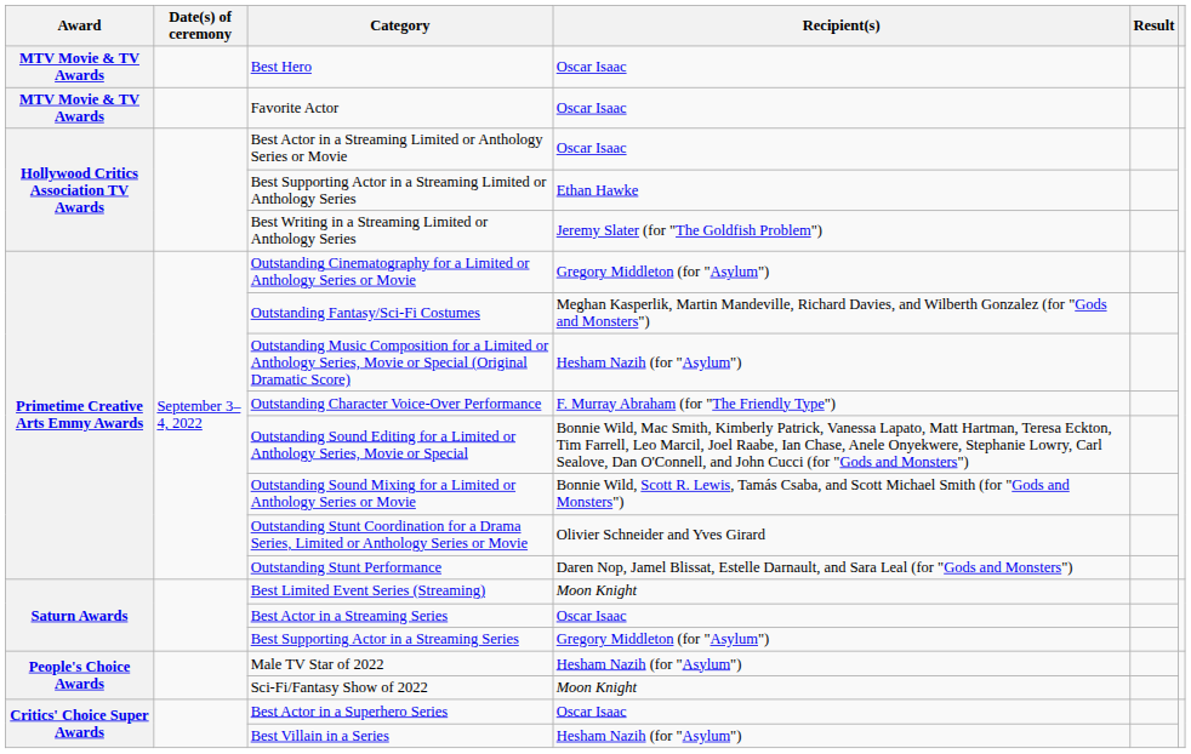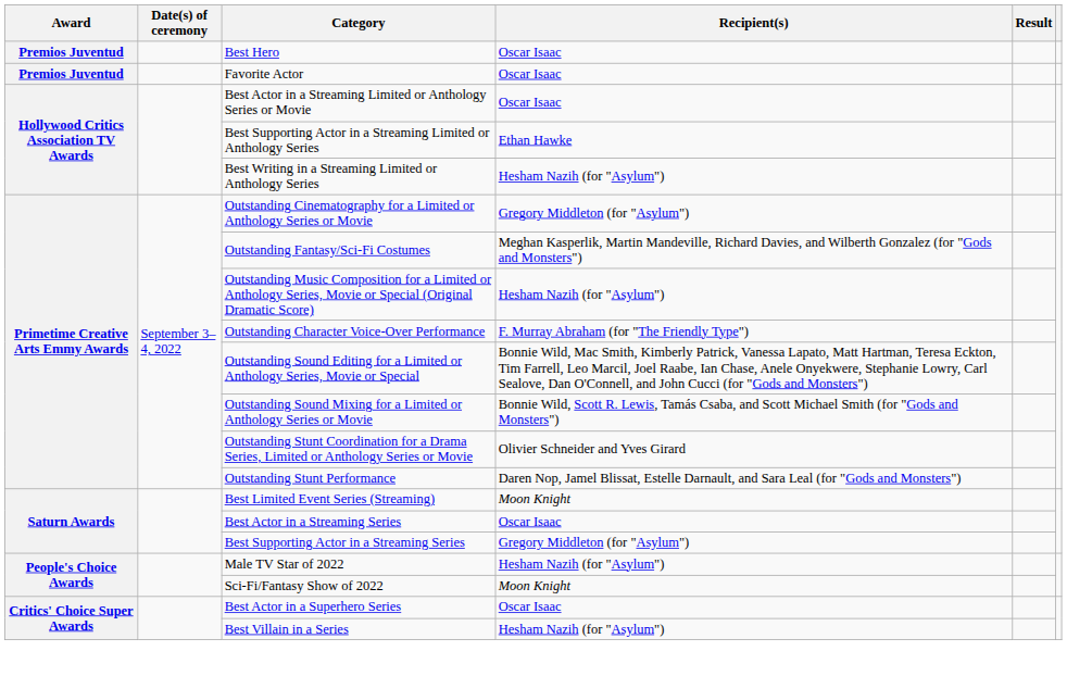Best Hero | Award: MTV Movie & TV Awards -> Premios Juventud
Favorite Actor | Award: MTV Movie & TV Awards -> Premios Juventud
Best Writing in a Streaming Limited or Anthology Series | Recipient(s): Jeremy Slater (for "The Goldfish Problem") -> Hesham Nazih (for "Asylum")
